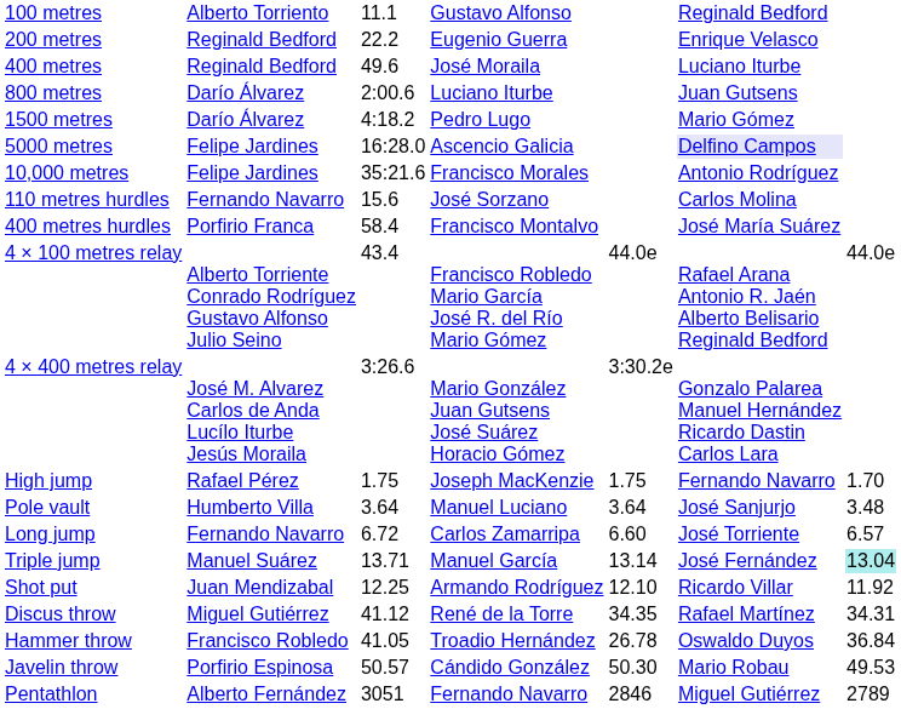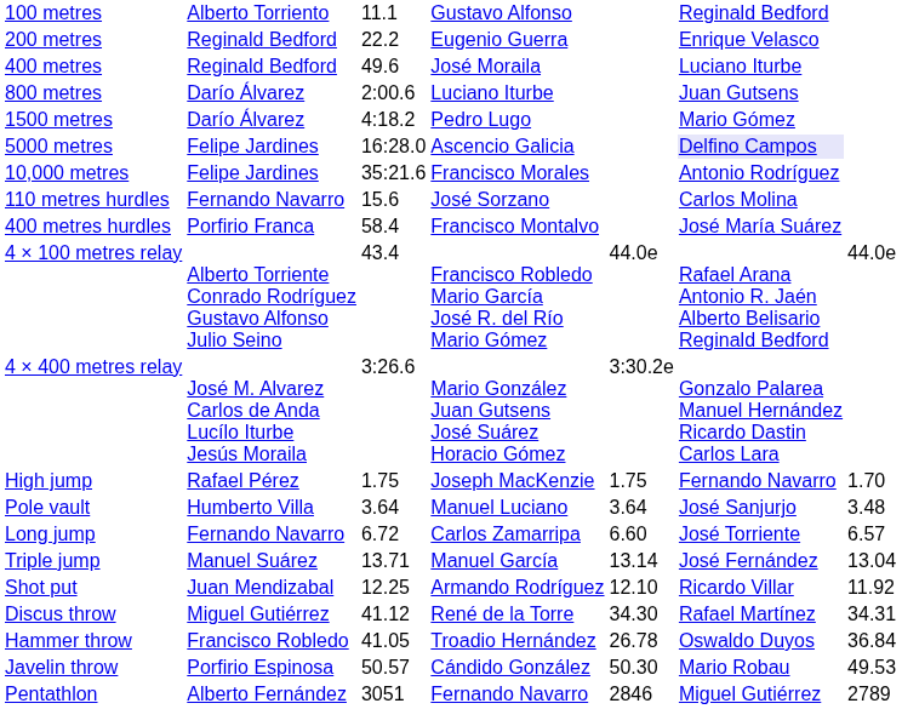Triple jump | column 7: paleturquoise background -> no background
Discus throw | column 5: 34.35 -> 34.30
